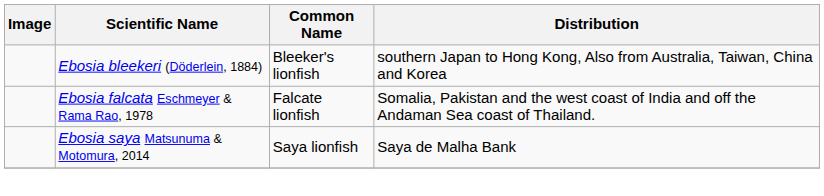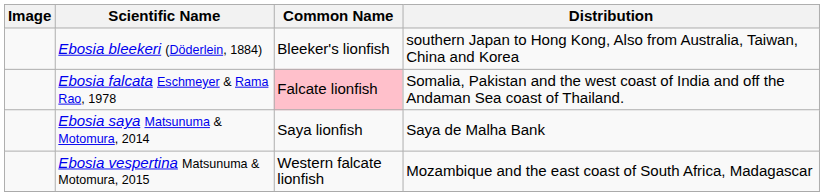Ebosia falcata Eschmeyer & Rama Rao, 1978 | Common Name: no background -> pink background
+ row: Ebosia vespertina Matsunuma & Motomura, 2015 | Western falcate lionfish | Mozambique and the east coast of South Africa, Madagascar
